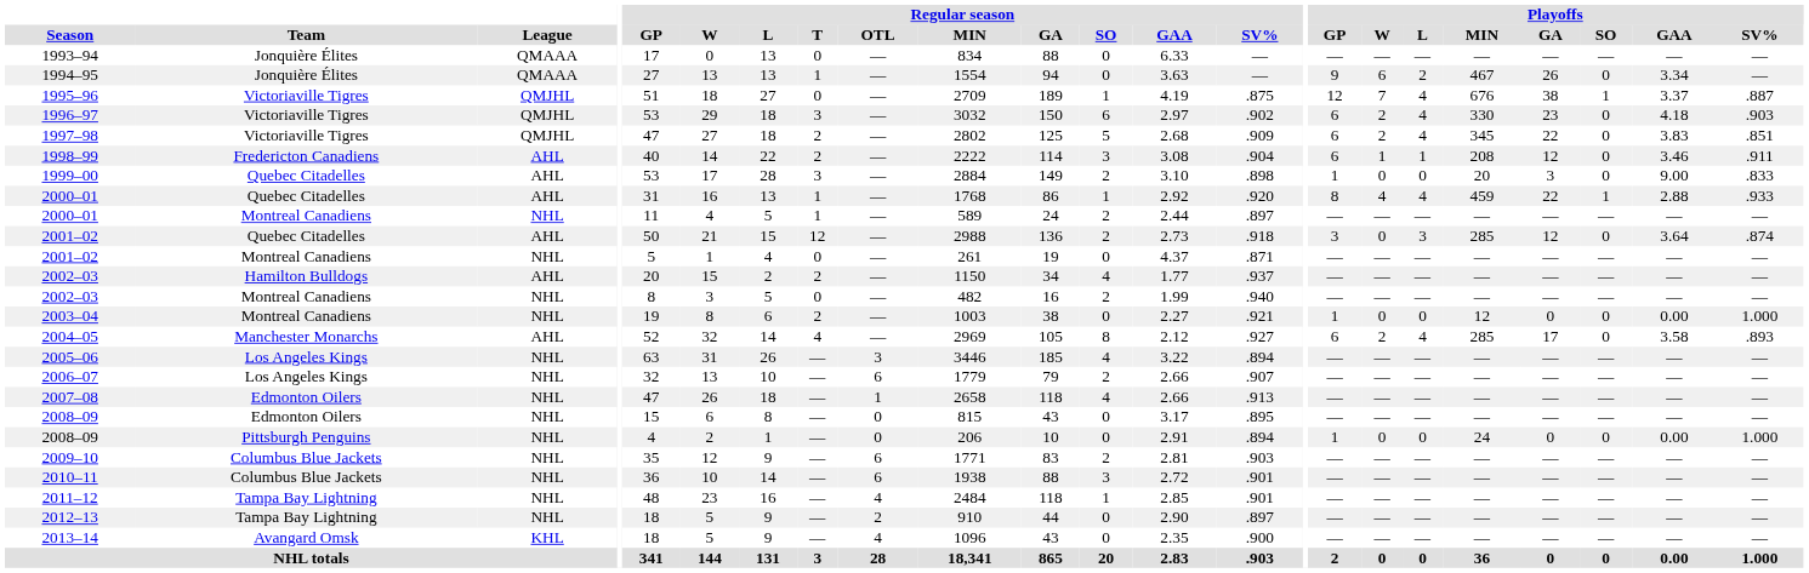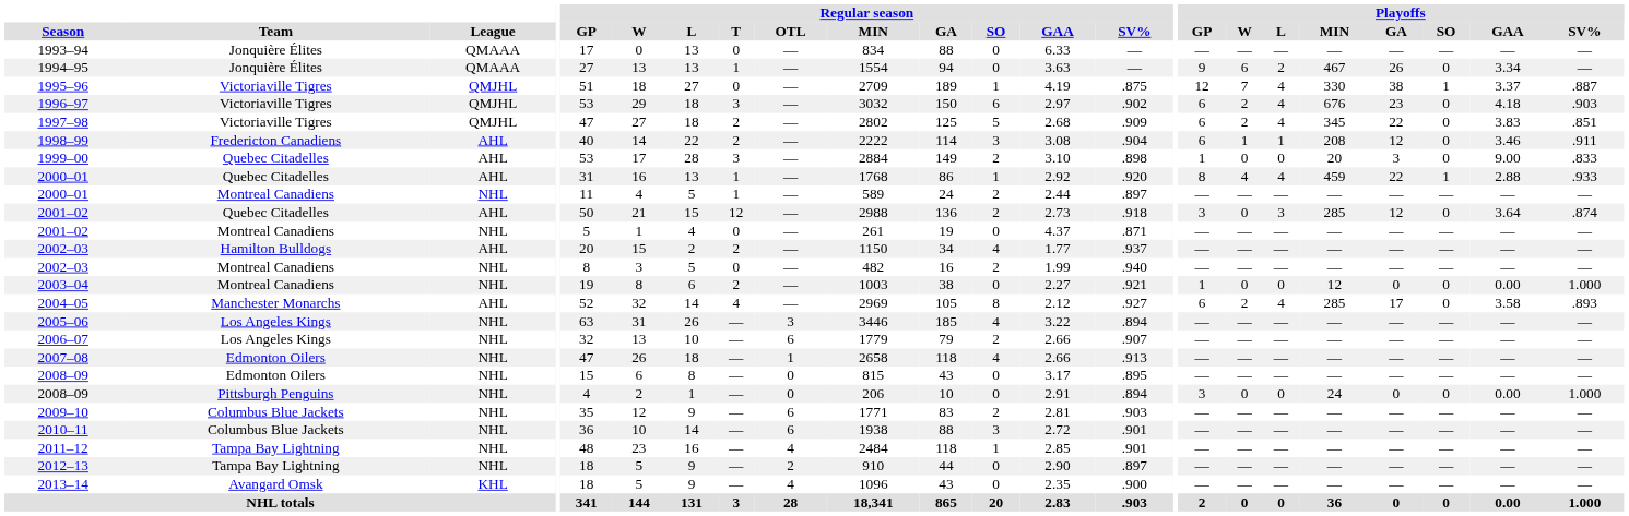1995–96 | Playoffs / MIN: 676 -> 330
1996–97 | Playoffs / MIN: 330 -> 676
2008–09 / Pittsburgh Penguins | Playoffs / GP: 1 -> 3
